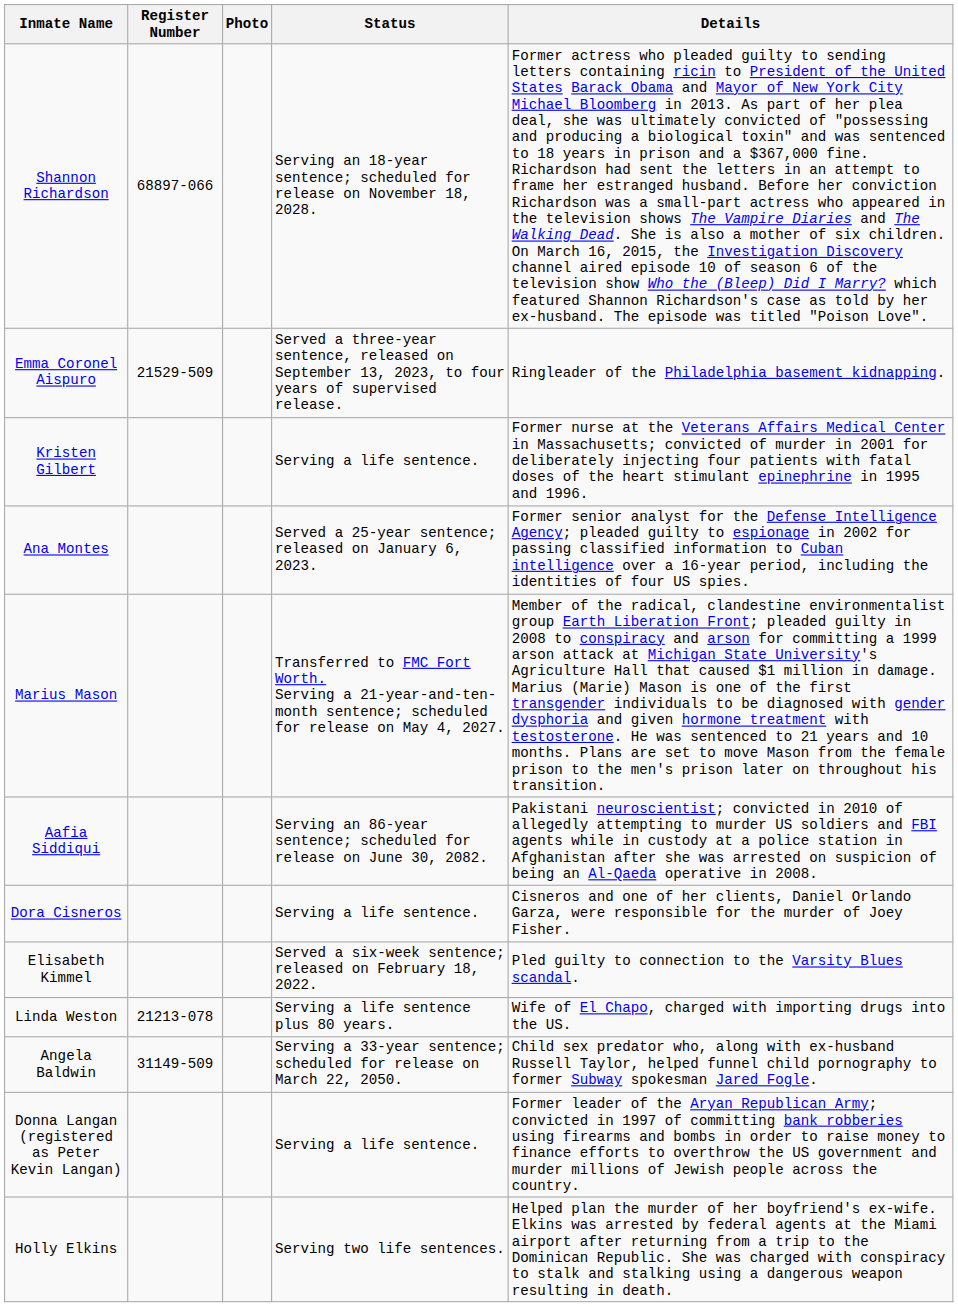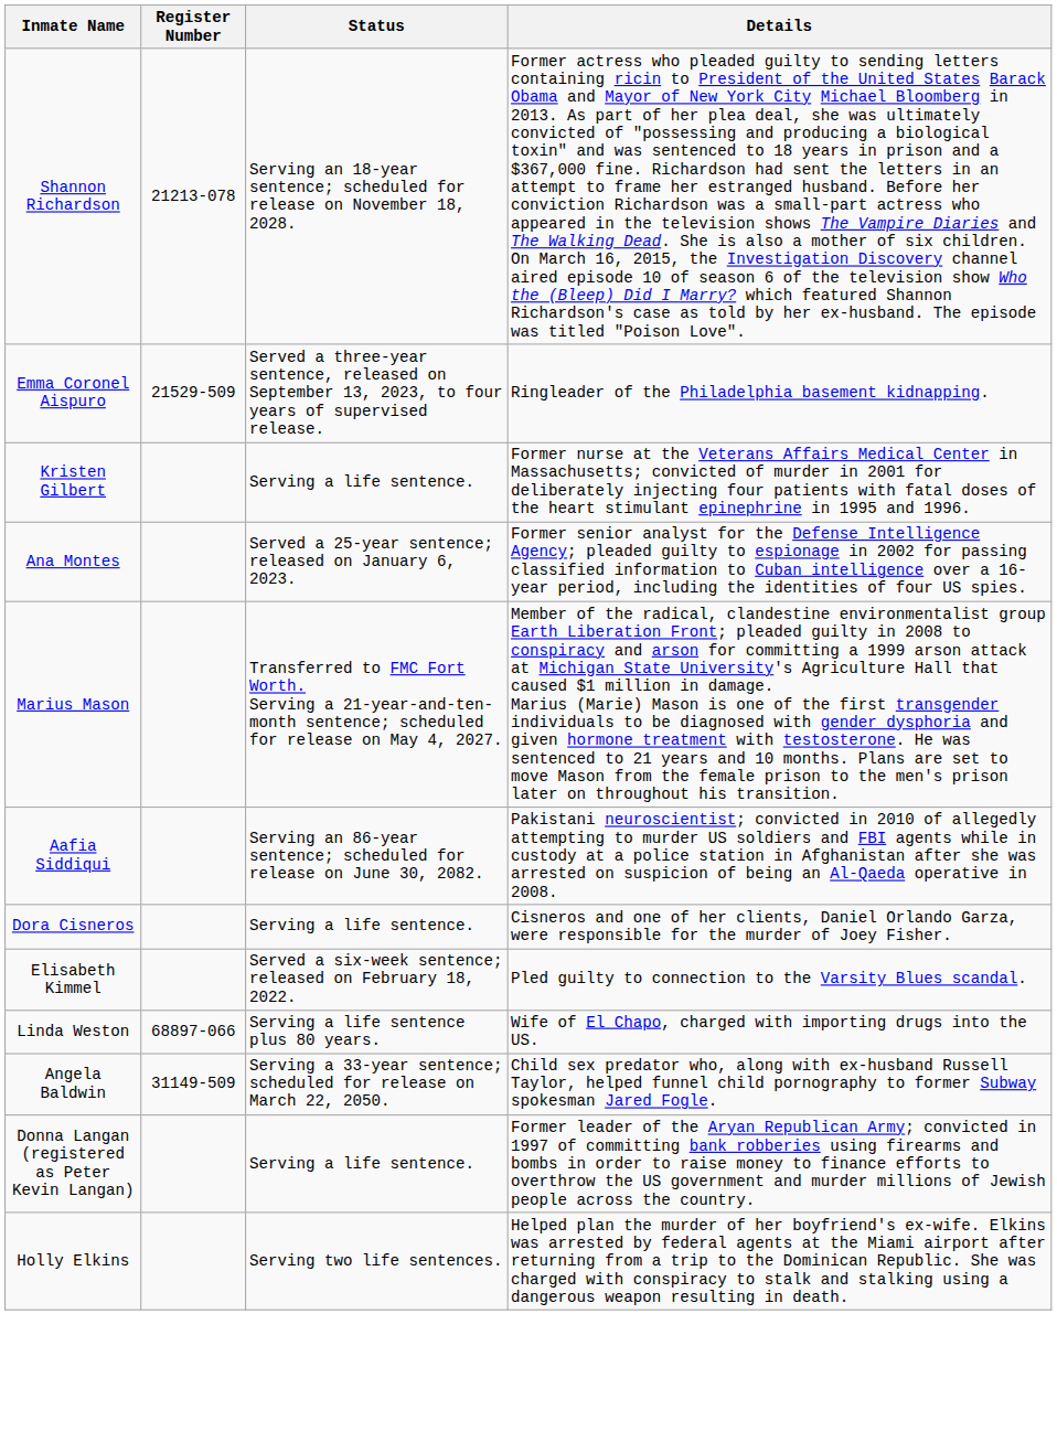- column: Photo
Shannon Richardson | Register Number: 68897-066 -> 21213-078
Linda Weston | Register Number: 21213-078 -> 68897-066
